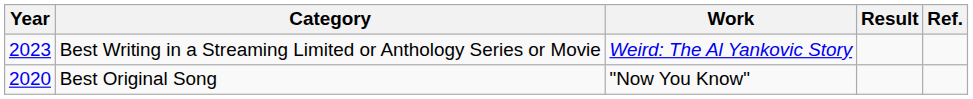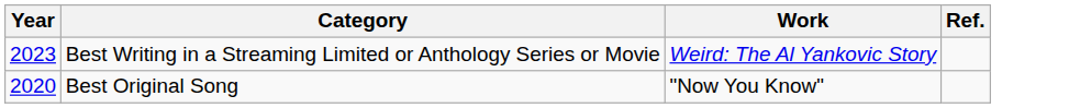- column: Result
